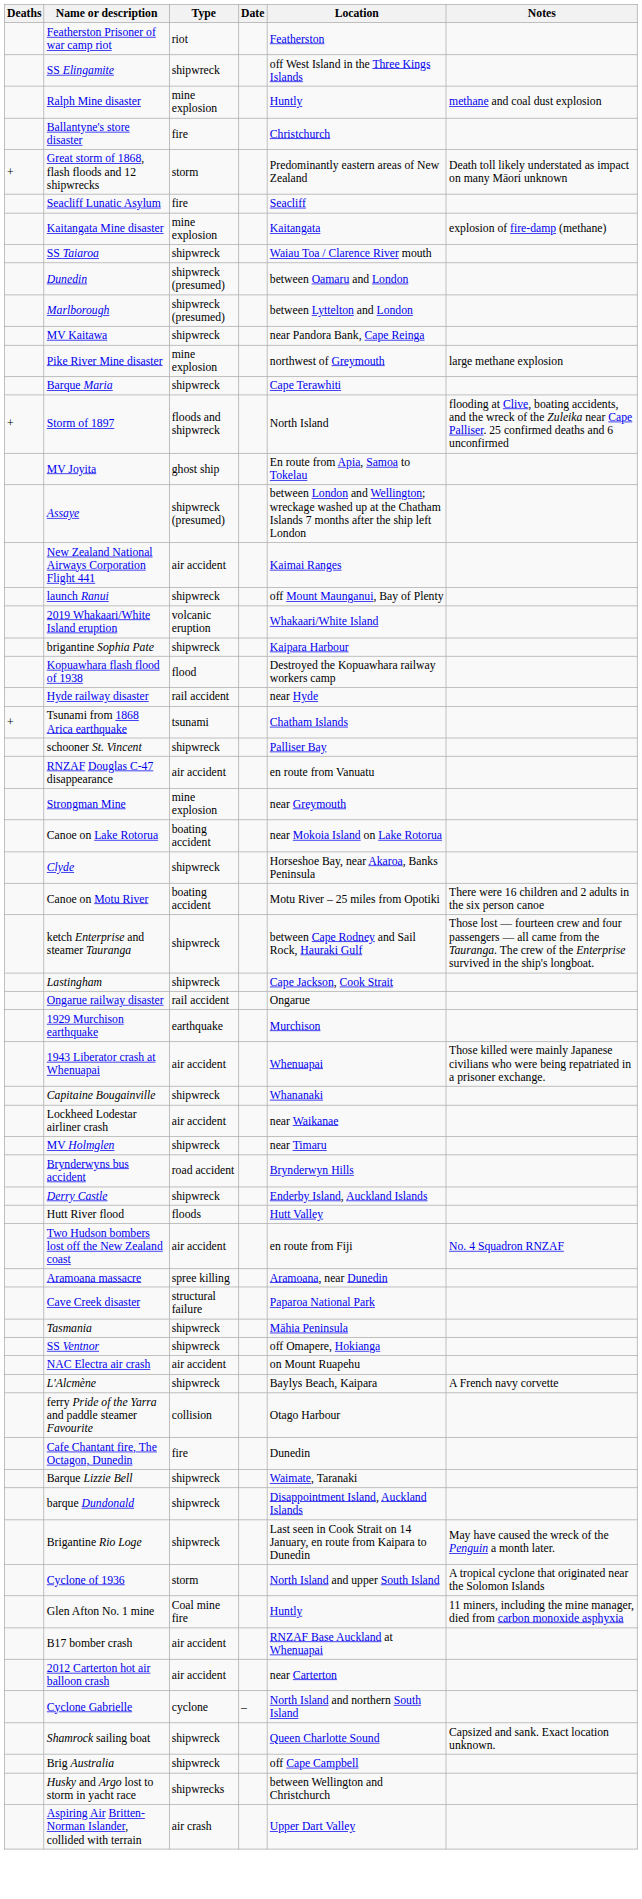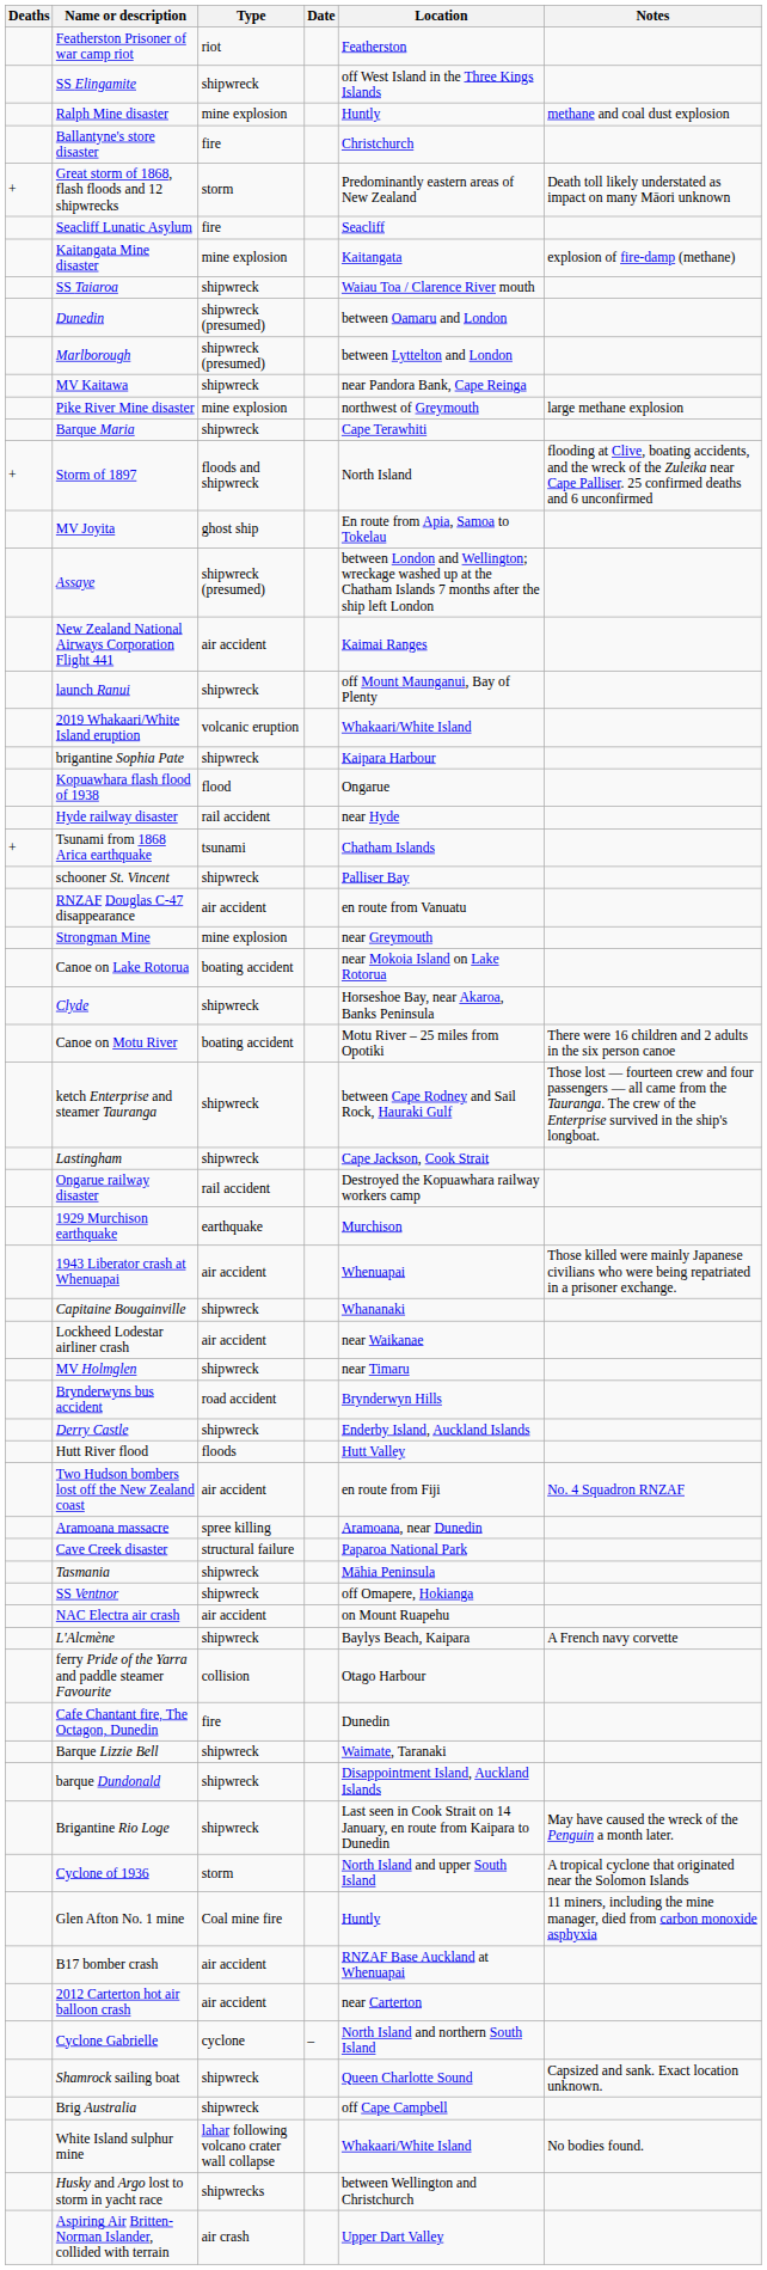Kopuawhara flash flood of 1938 | Location: Destroyed the Kopuawhara railway workers camp -> Ongarue
Ongarue railway disaster | Location: Ongarue -> Destroyed the Kopuawhara railway workers camp
+ row: White Island sulphur mine | lahar following volcano crater wall collapse | Whakaari/White Island | No bodies found.
